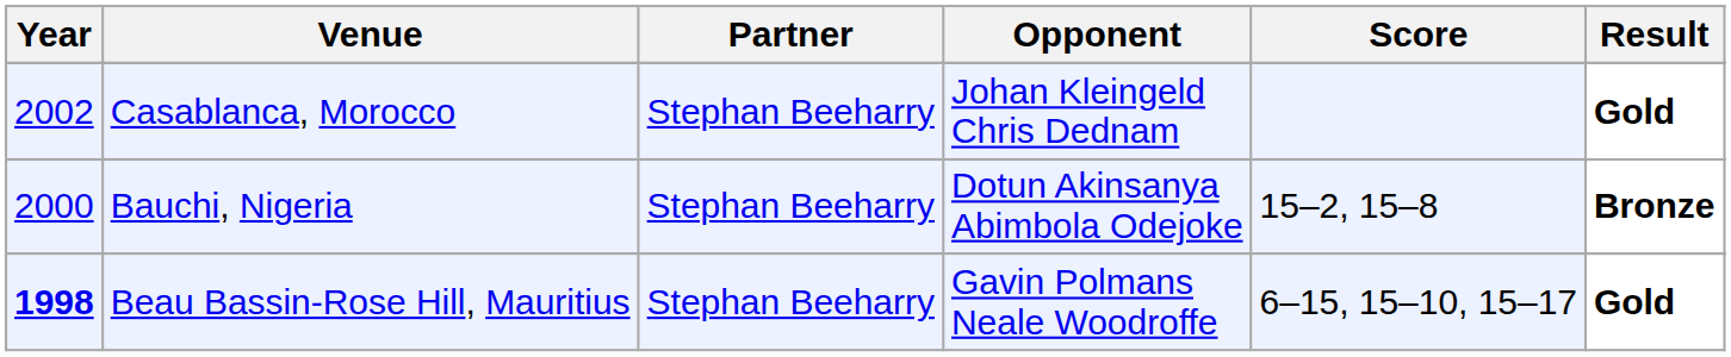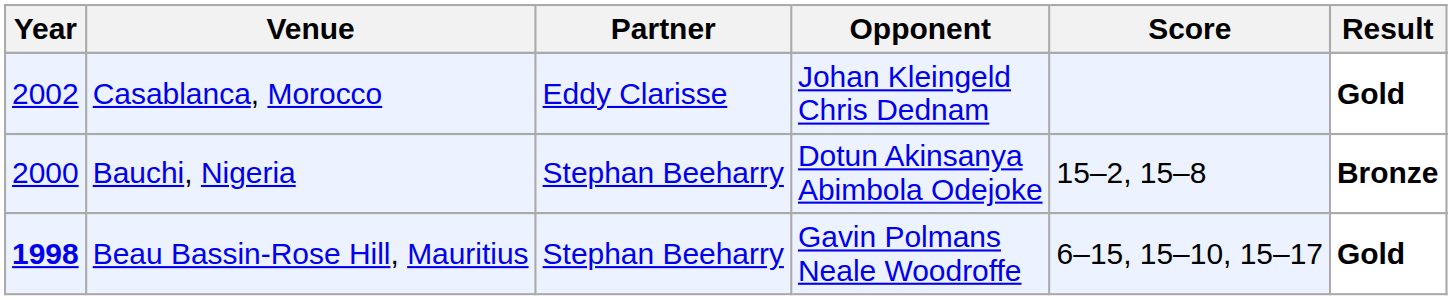Casablanca, Morocco | Partner: Stephan Beeharry -> Eddy Clarisse
